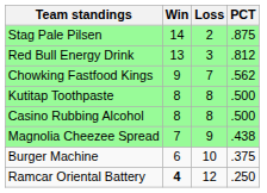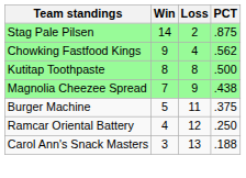- row: Red Bull Energy Drink | 13 | 3 | .812
Chowking Fastfood Kings | Loss: 7 -> 4
- row: Casino Rubbing Alcohol | 8 | 8 | .500
Burger Machine | Win: 6 -> 5
Burger Machine | Loss: 10 -> 11
Ramcar Oriental Battery | Win: bold -> normal
+ row: Carol Ann's Snack Masters | 3 | 13 | .188
